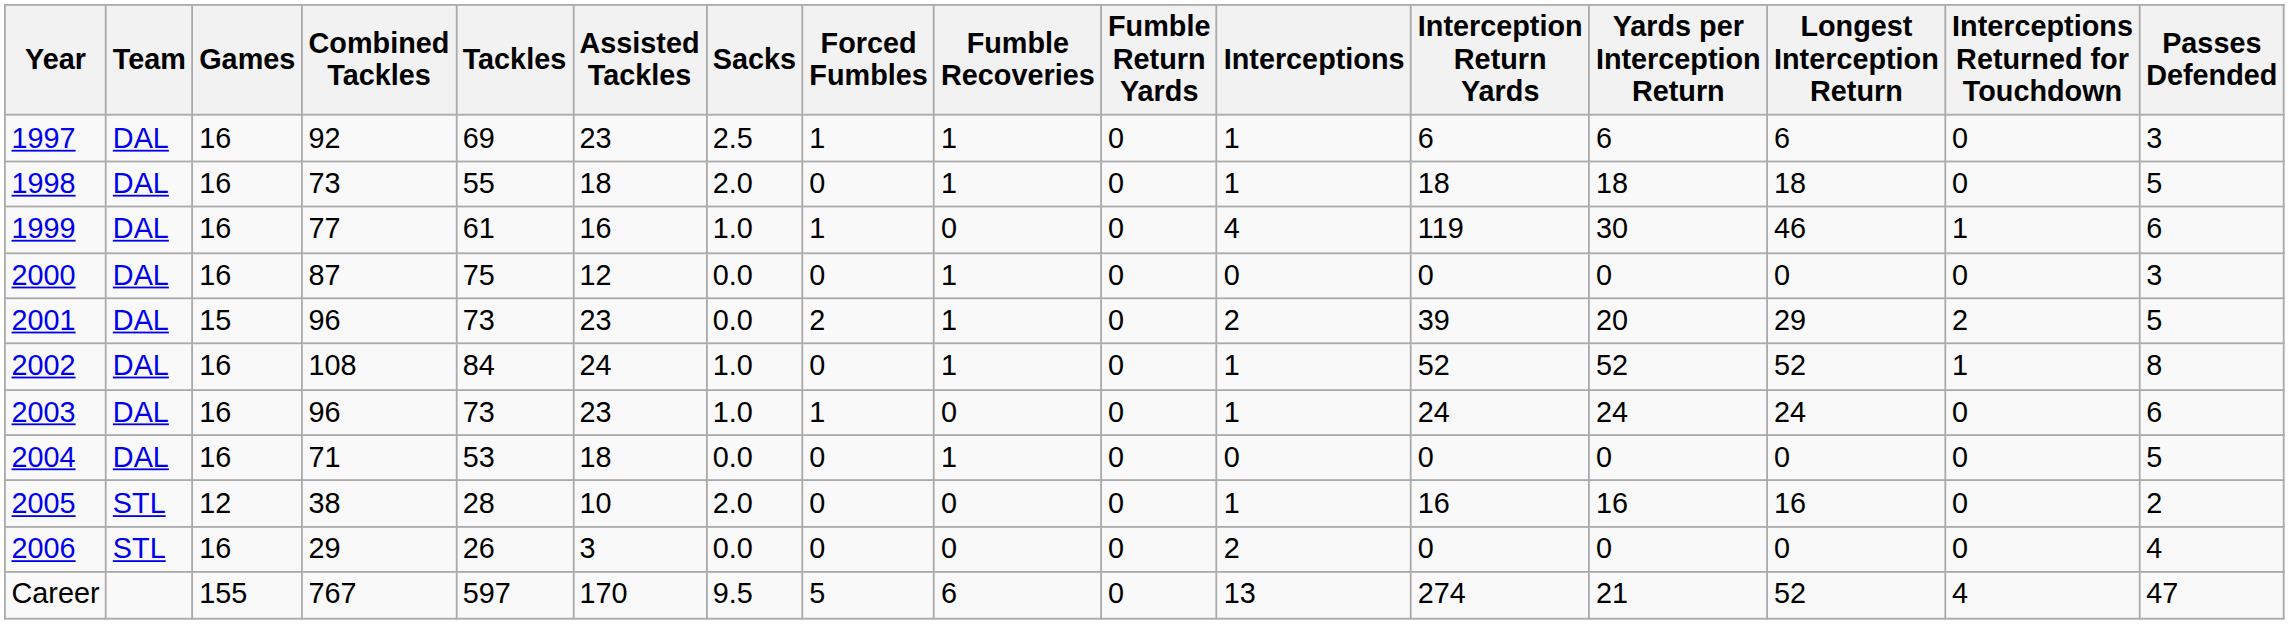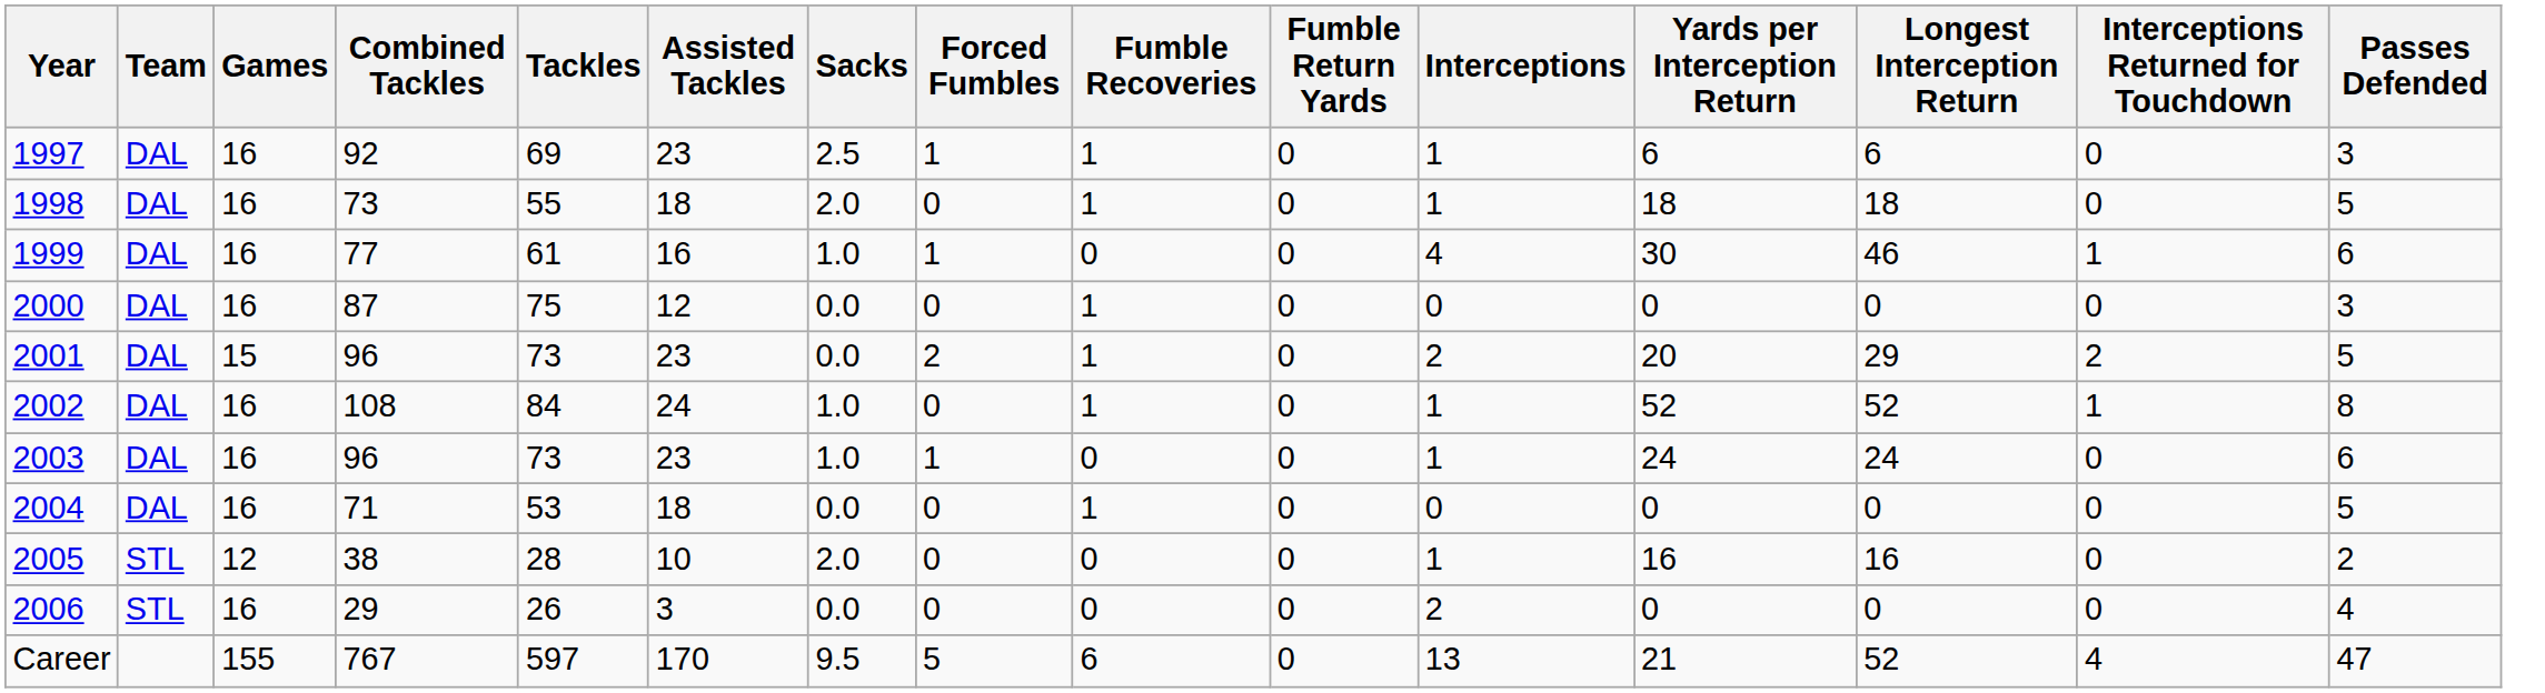- column: Interception Return Yards | 6 | 18 | 119 | 0 | 39 | 52 | 24 | 0 | 16 | 0 | 274
